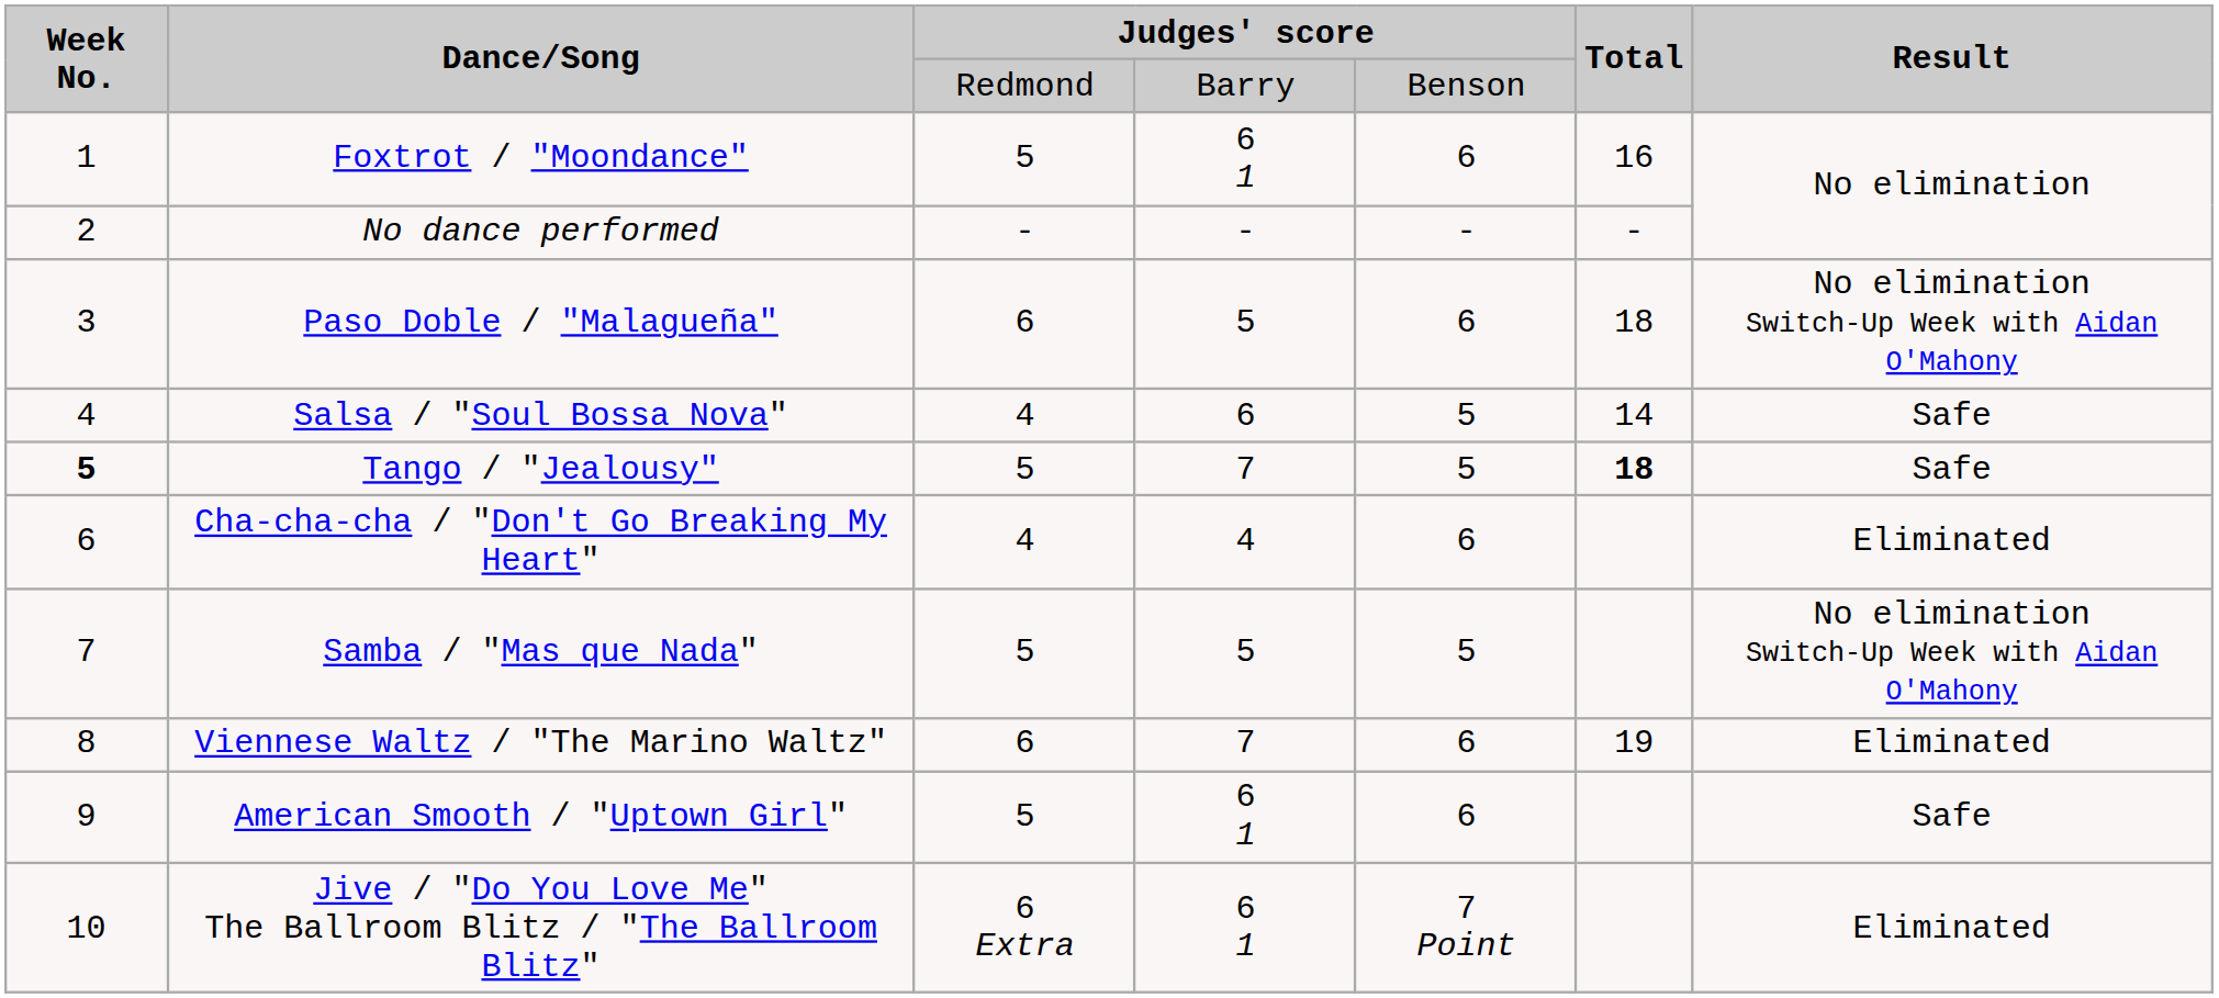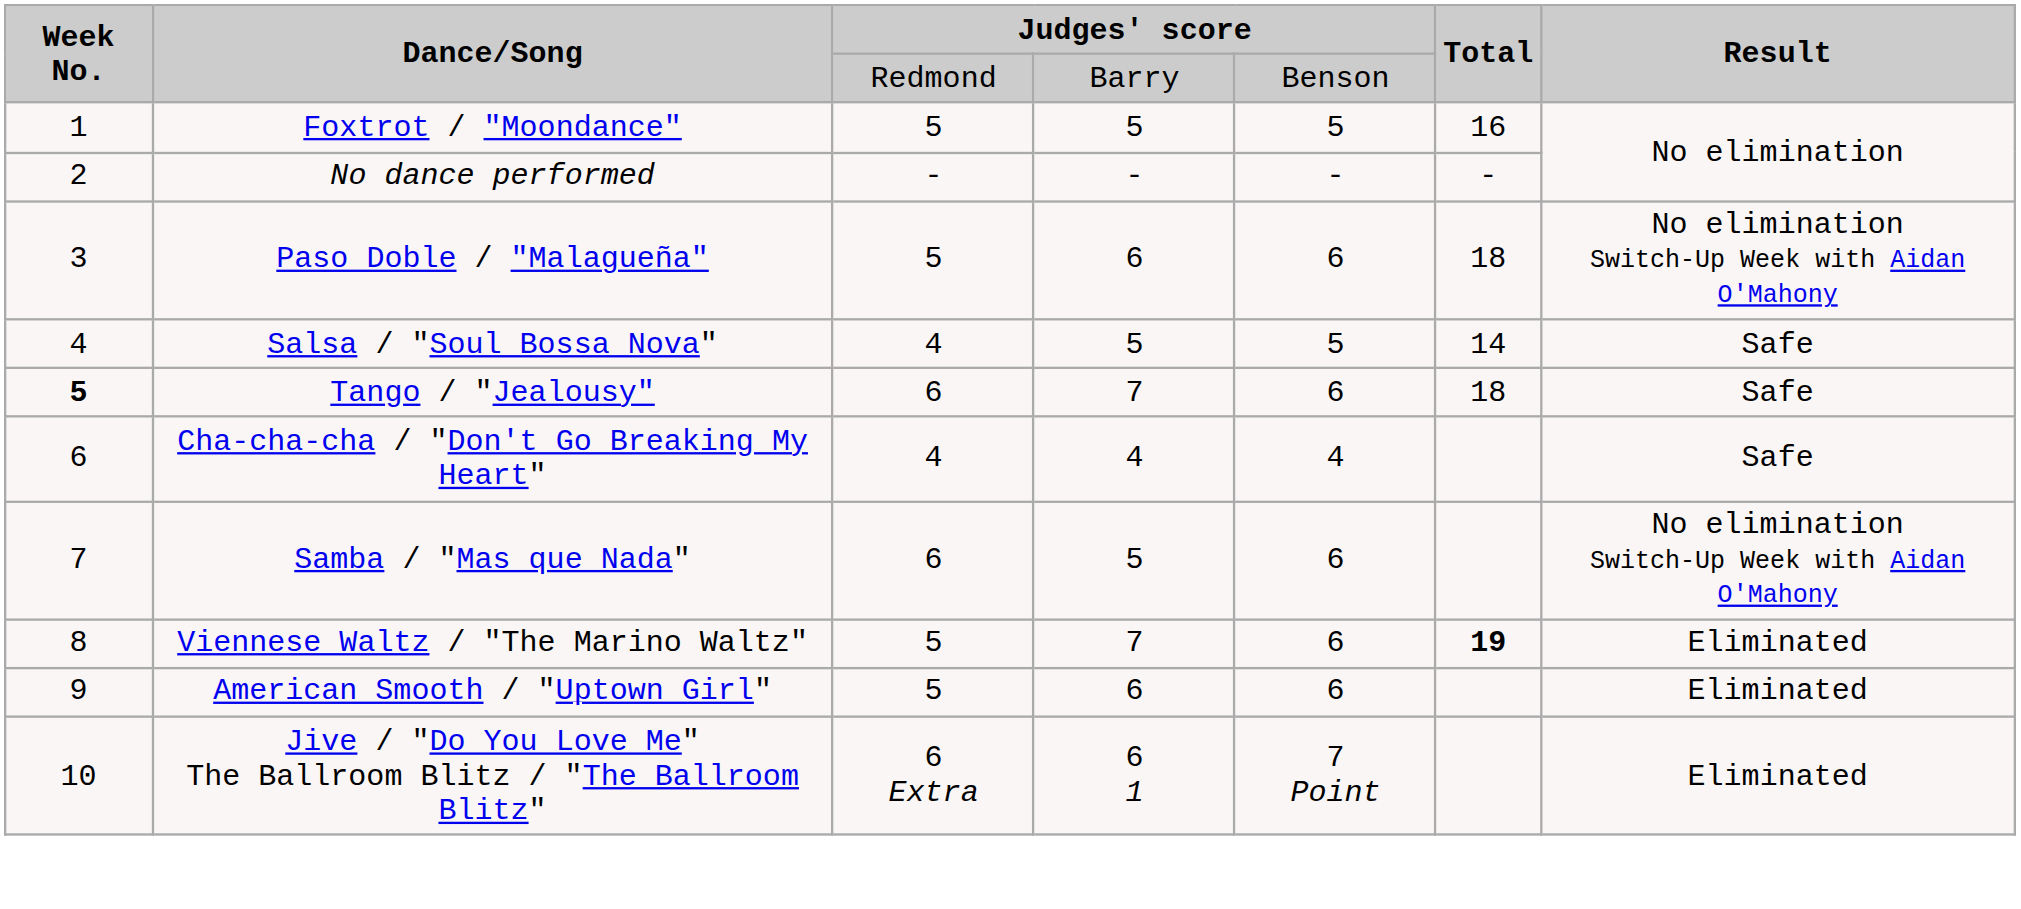Foxtrot / "Moondance" | column 4: 6 1 -> 5
Foxtrot / "Moondance" | column 5: 6 -> 5
Paso Doble / "Malagueña" | column 3: 6 -> 5
Paso Doble / "Malagueña" | column 4: 5 -> 6
Salsa / "Soul Bossa Nova" | column 4: 6 -> 5
Tango / "Jealousy" | column 3: 5 -> 6
Tango / "Jealousy" | column 5: 5 -> 6
Tango / "Jealousy" | Total: bold -> normal
Cha-cha-cha / "Don't Go Breaking My Heart" | column 5: 6 -> 4
Cha-cha-cha / "Don't Go Breaking My Heart" | Result: Eliminated -> Safe
Samba / "Mas que Nada" | column 3: 5 -> 6
Samba / "Mas que Nada" | column 5: 5 -> 6
Viennese Waltz / "The Marino Waltz" | column 3: 6 -> 5
Viennese Waltz / "The Marino Waltz" | Total: normal -> bold
American Smooth / "Uptown Girl" | column 4: 6 1 -> 6
American Smooth / "Uptown Girl" | Result: Safe -> Eliminated
